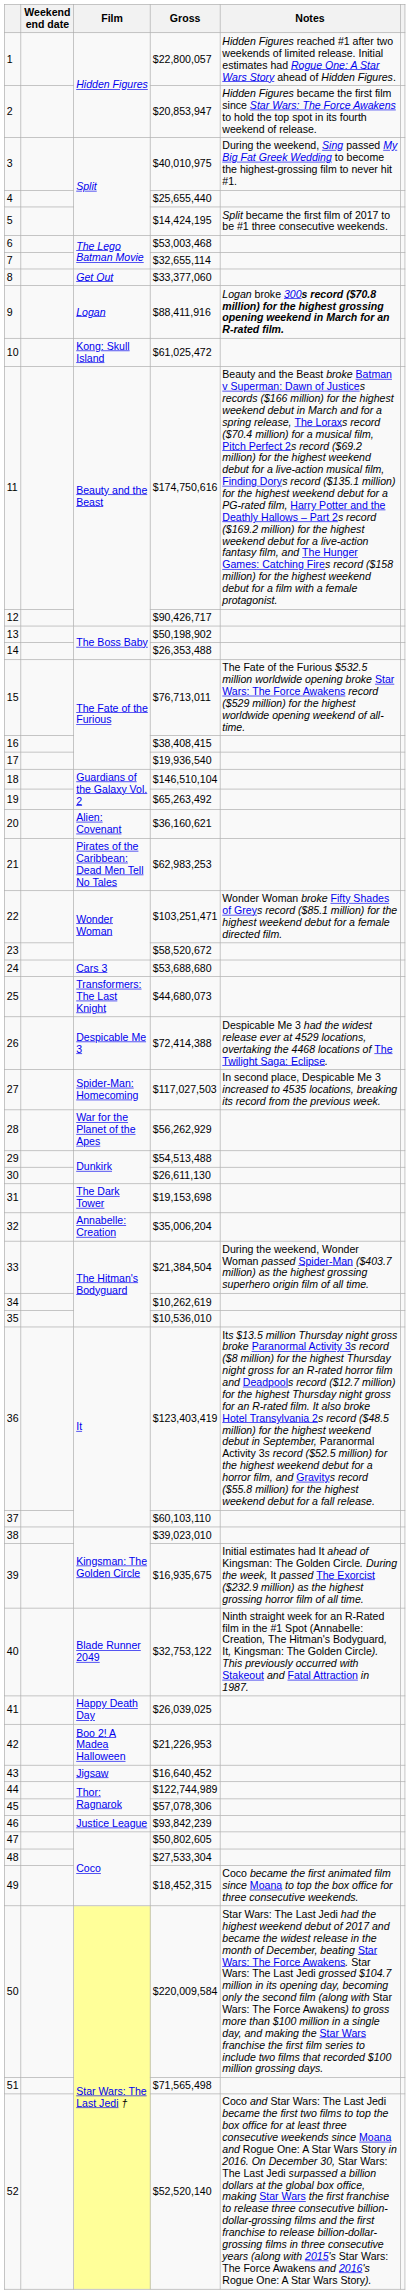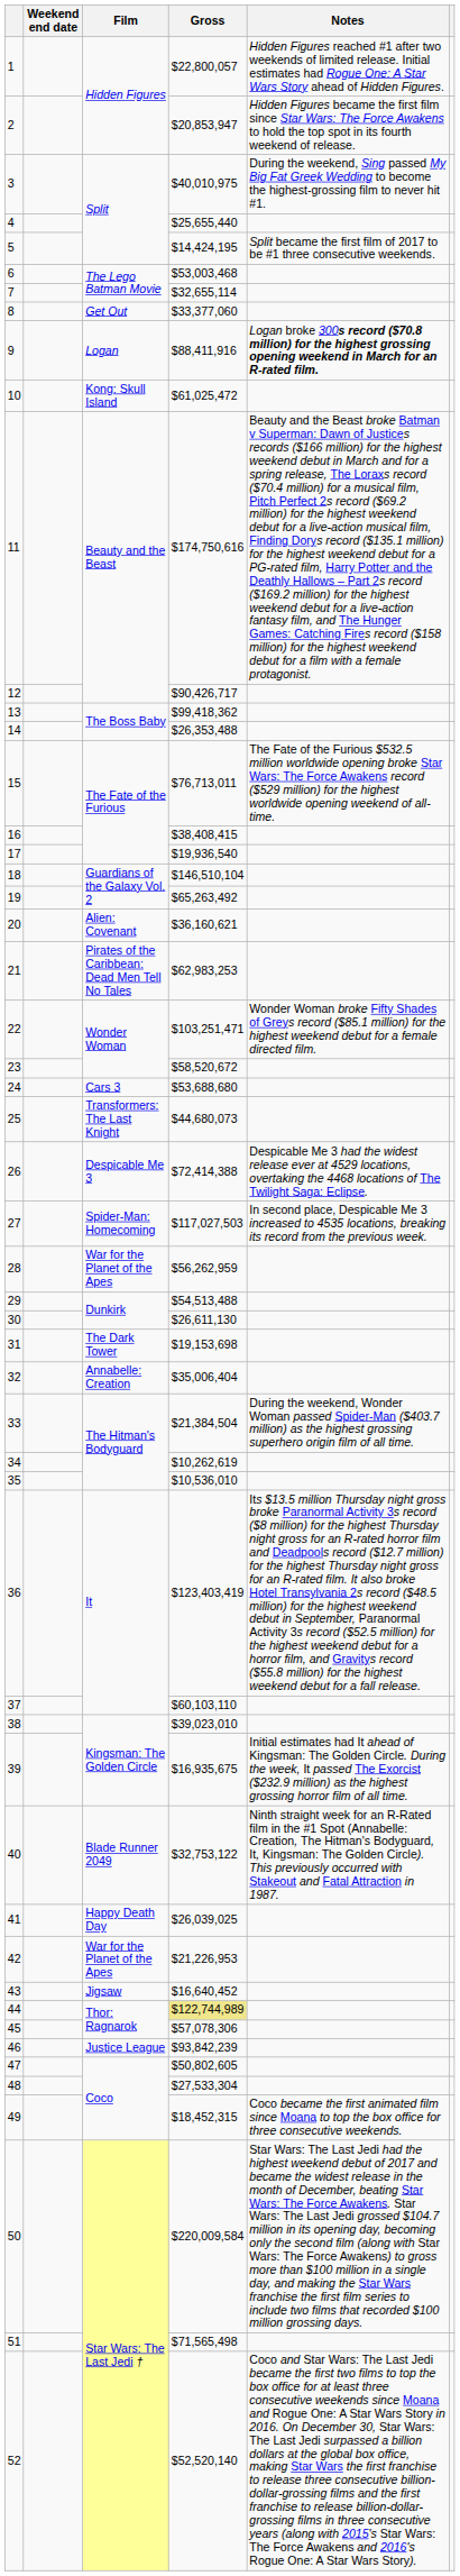13 | Gross: $50,198,902 -> $99,418,362
28 | Gross: $56,262,929 -> $56,262,959
32 | Gross: $35,006,204 -> $35,006,404
42 | Film: Boo 2! A Madea Halloween -> War for the Planet of the Apes
44 | Gross: no background -> khaki background
